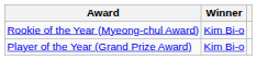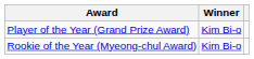rows swapped: Player of the Year (Grand Prize Award) <-> Rookie of the Year (Myeong-chul Award)
